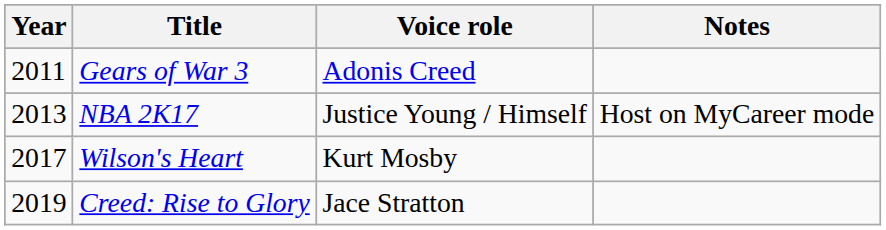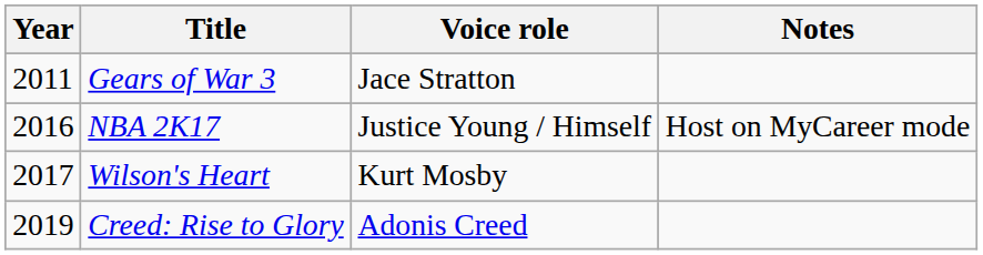Gears of War 3 | Voice role: Adonis Creed -> Jace Stratton
NBA 2K17 | Year: 2013 -> 2016
Creed: Rise to Glory | Voice role: Jace Stratton -> Adonis Creed
